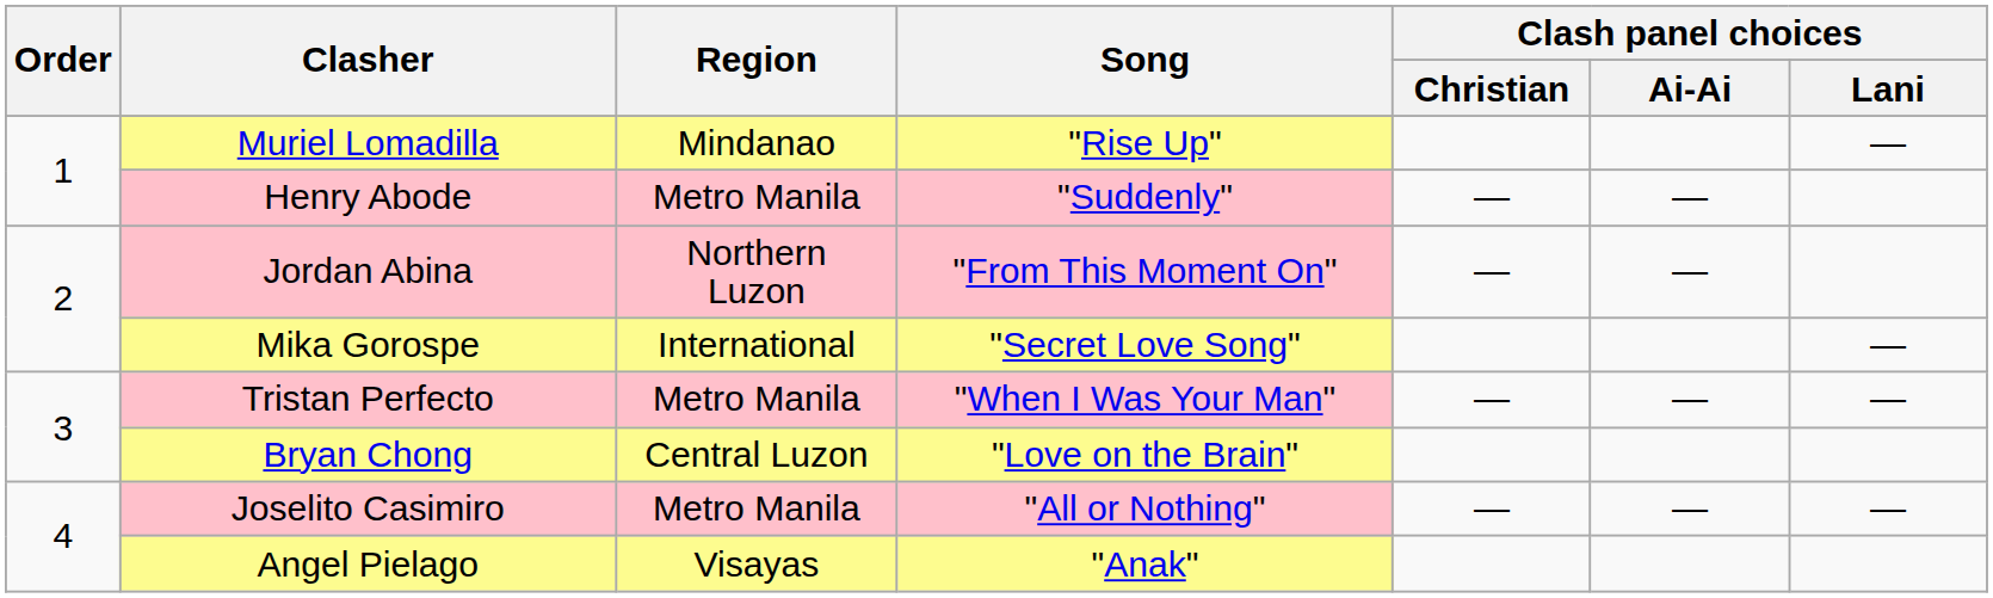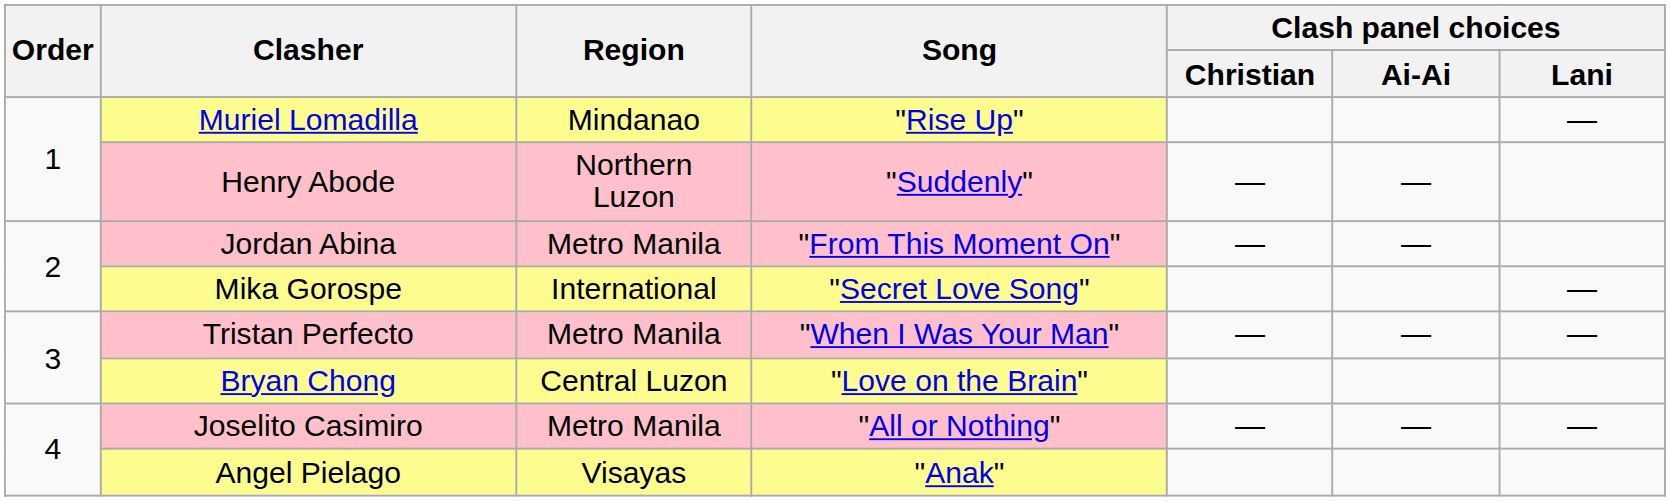Henry Abode | Region: Metro Manila -> Northern Luzon
Jordan Abina | Region: Northern Luzon -> Metro Manila
